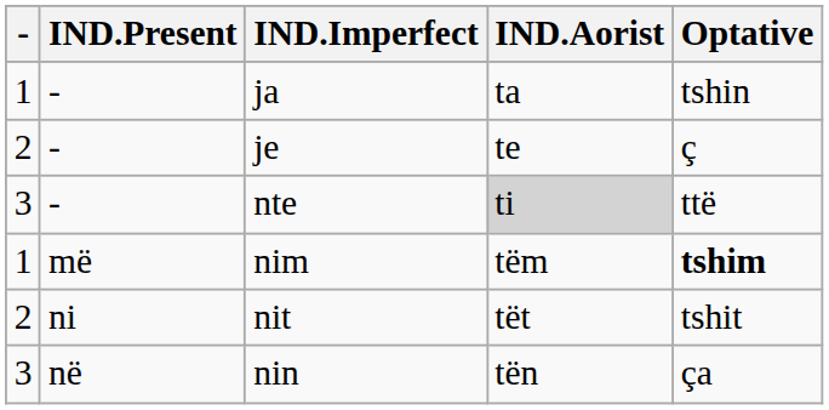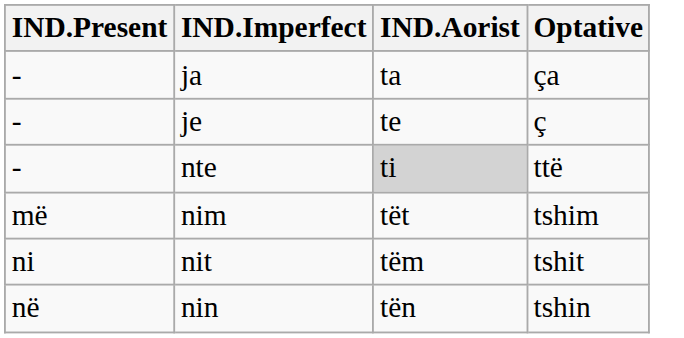- column: - | 1 | 2 | 3 | 1 | 2 | 3
ja | Optative: tshin -> ça
nim | IND.Aorist: tëm -> tët
nim | Optative: bold -> normal
nit | IND.Aorist: tët -> tëm
nin | Optative: ça -> tshin
